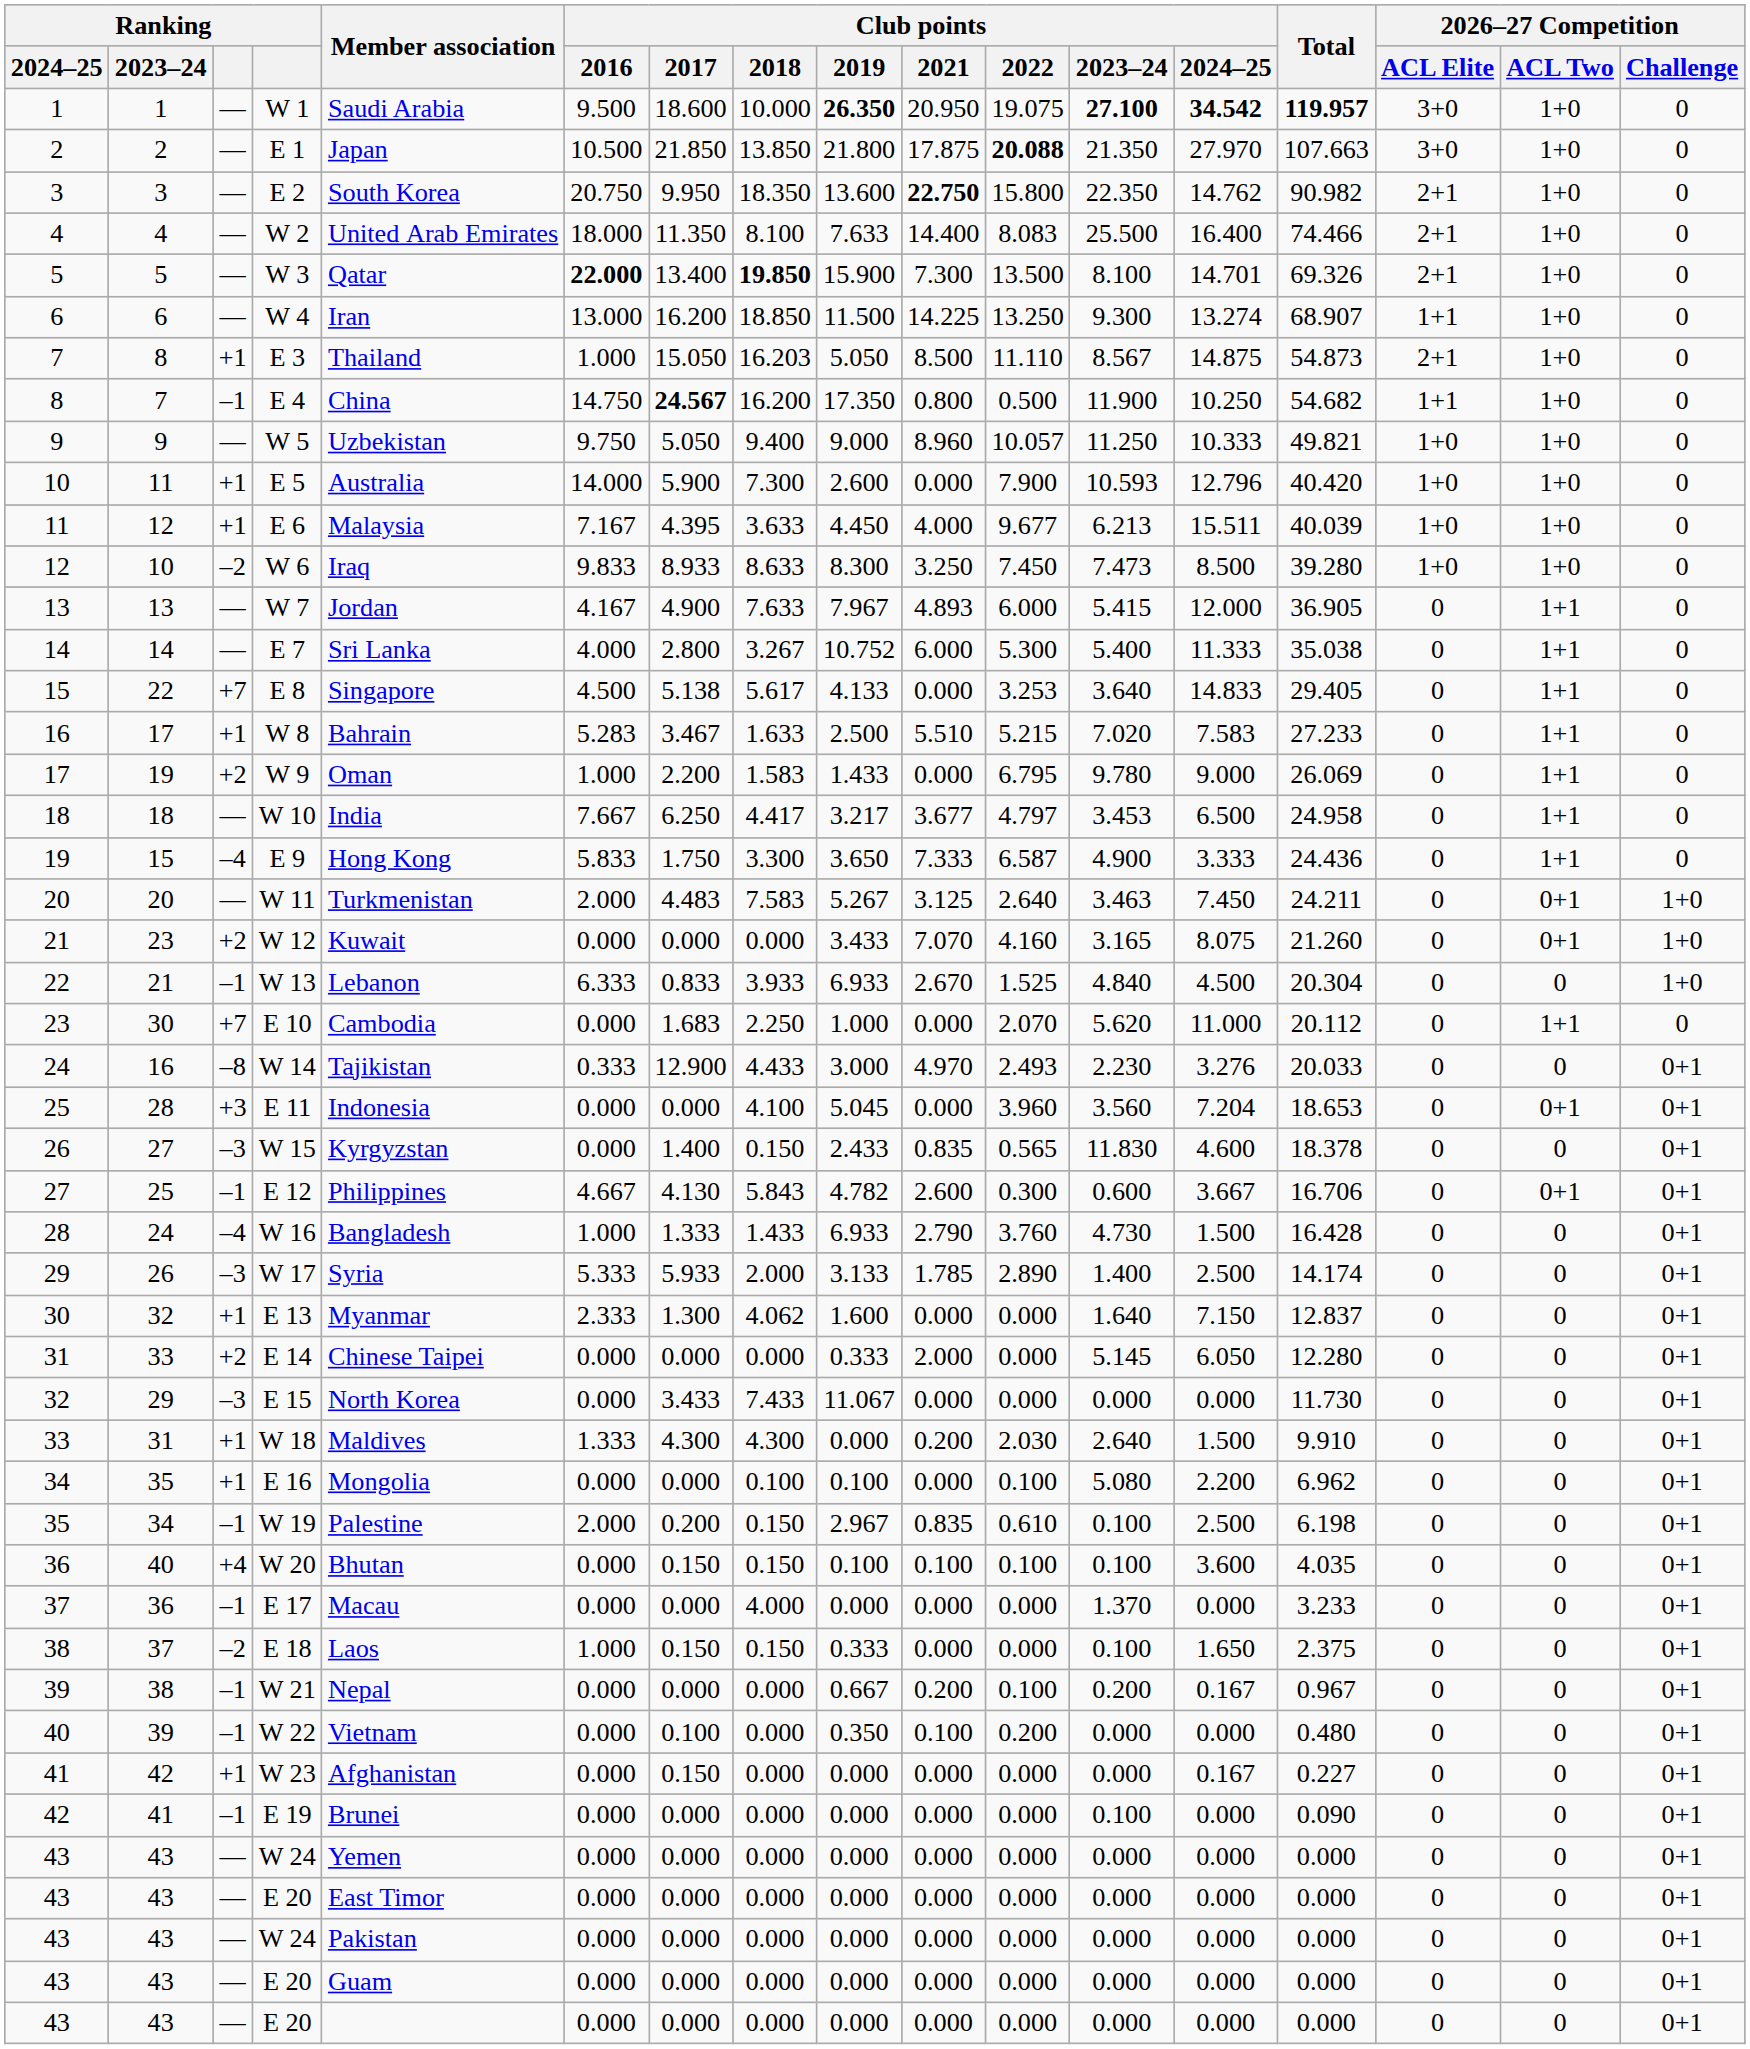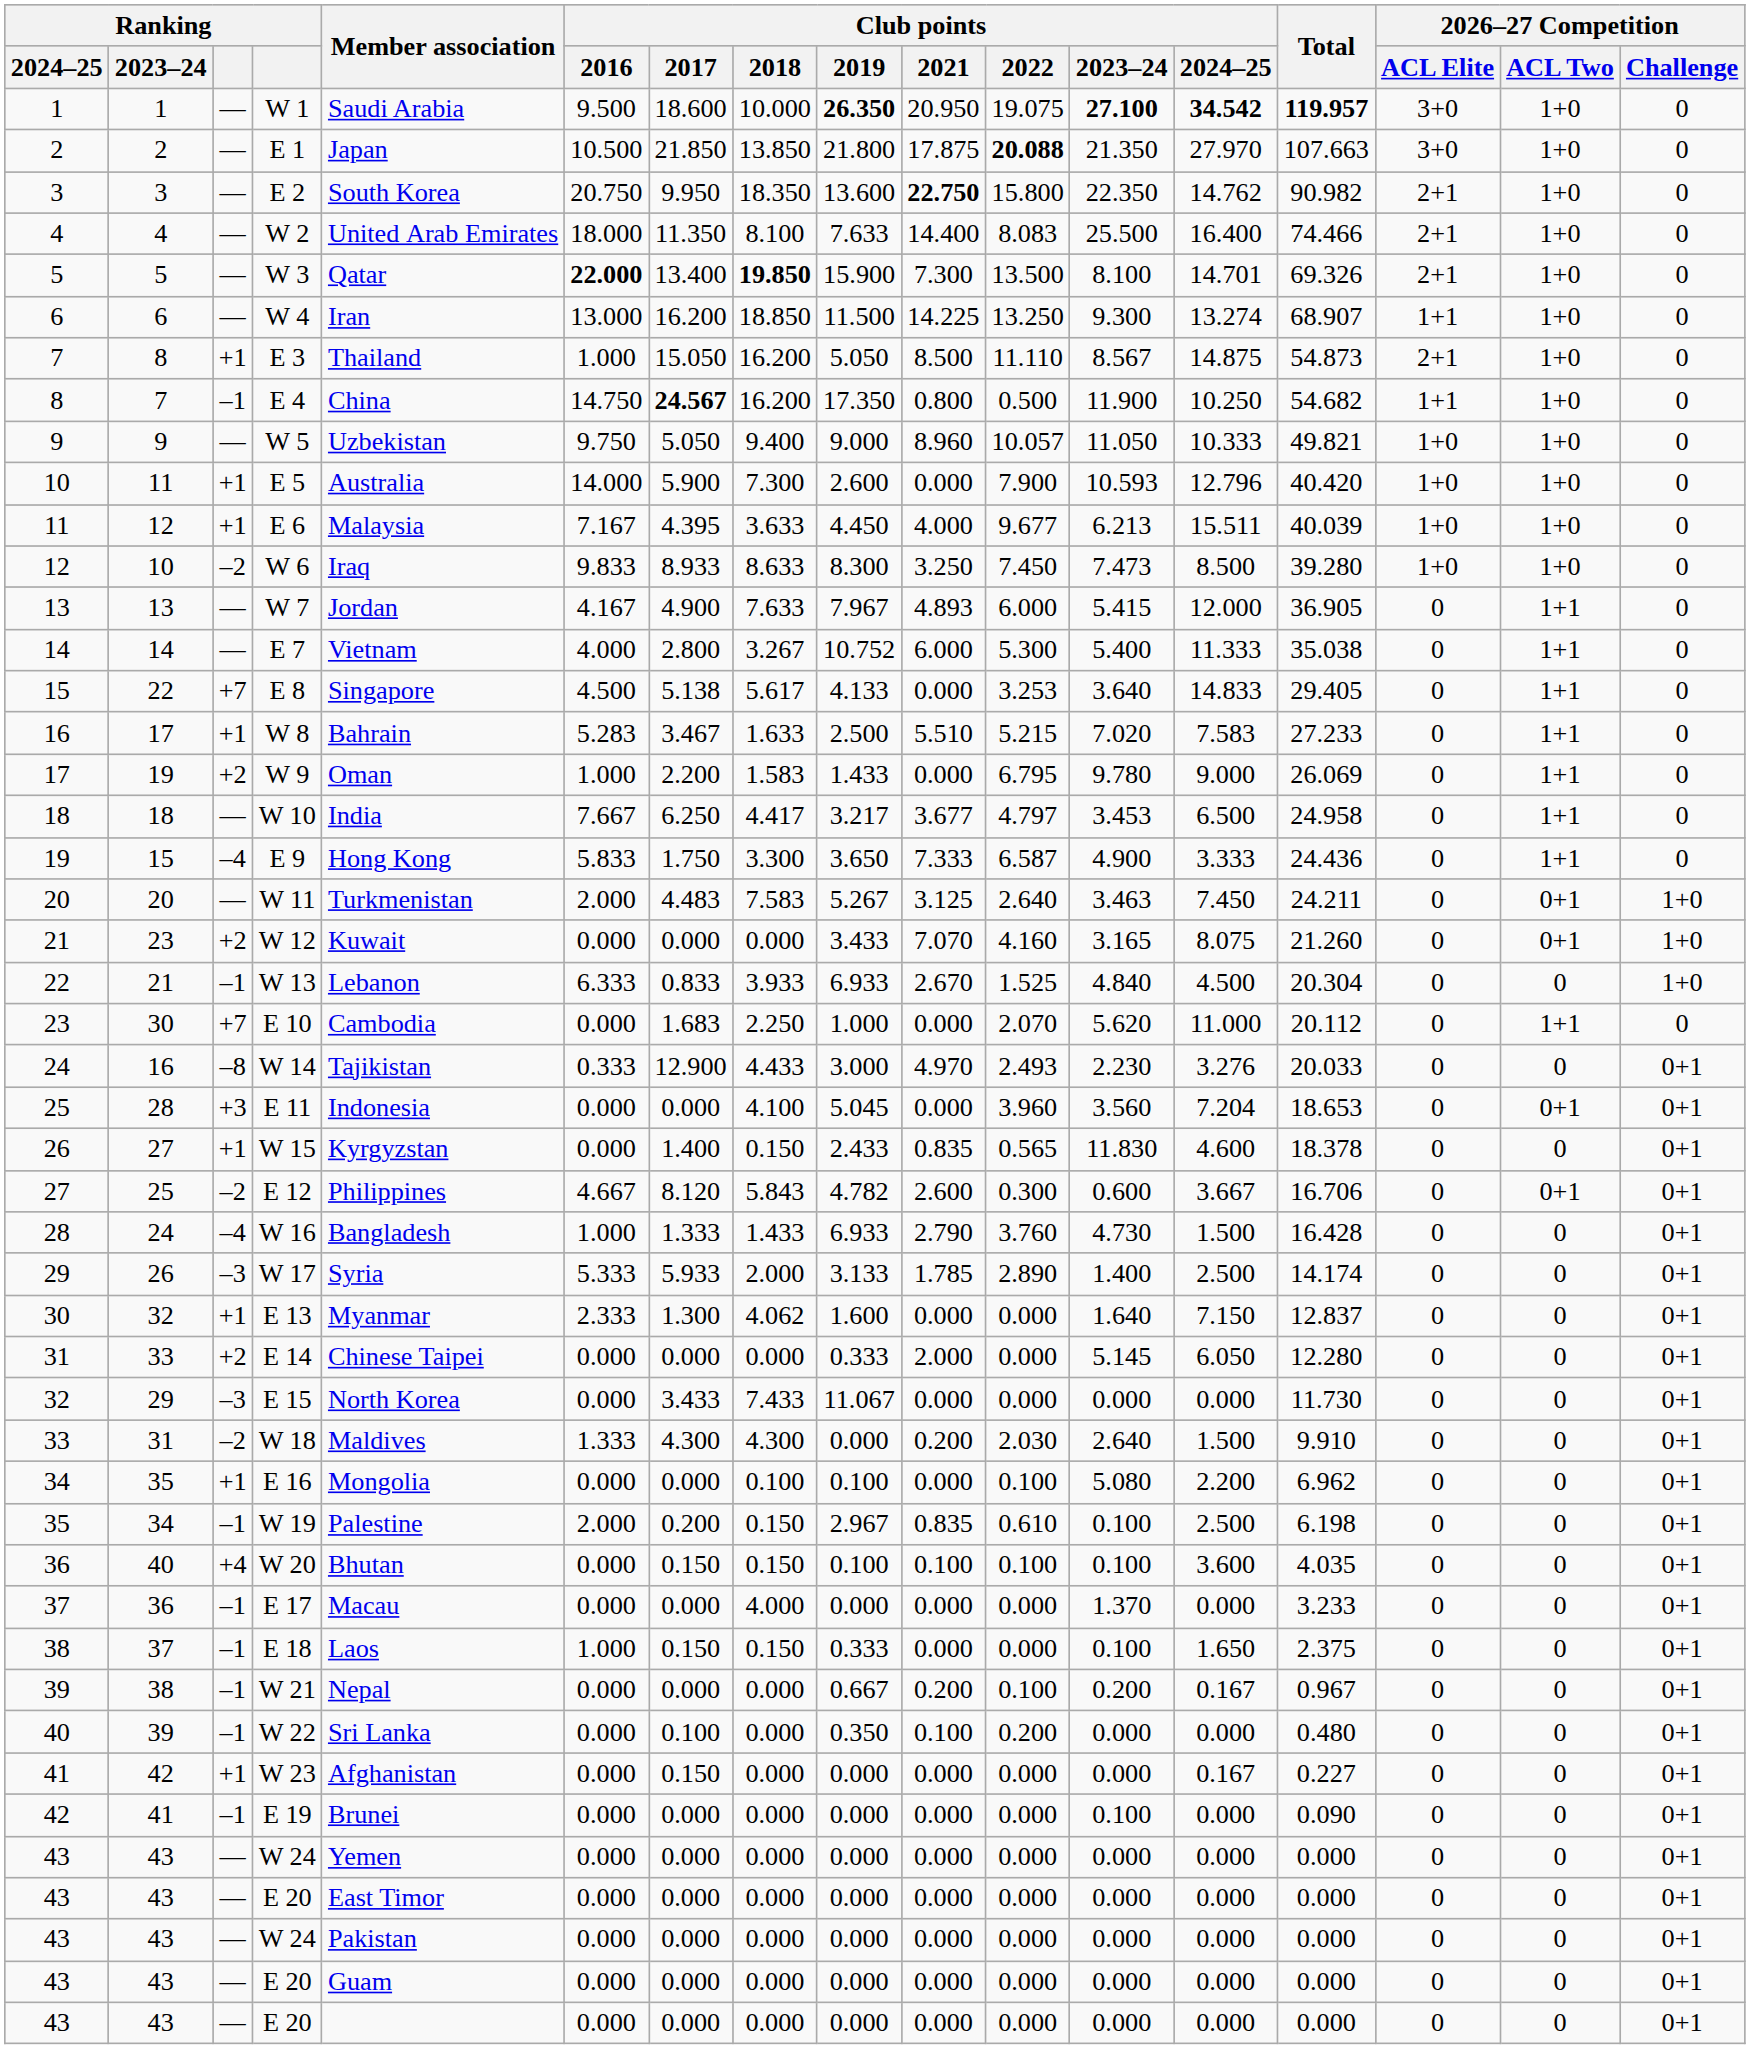E 3 | Club points / 2018: 16.203 -> 16.200
W 5 | Club points / 2023–24: 11.250 -> 11.050
E 7 | Member association: Sri Lanka -> Vietnam
W 15 | column 3: –3 -> +1
E 12 | column 3: –1 -> –2
E 12 | Club points / 2017: 4.130 -> 8.120
W 18 | column 3: +1 -> –2
E 18 | column 3: –2 -> –1
W 22 | Member association: Vietnam -> Sri Lanka
